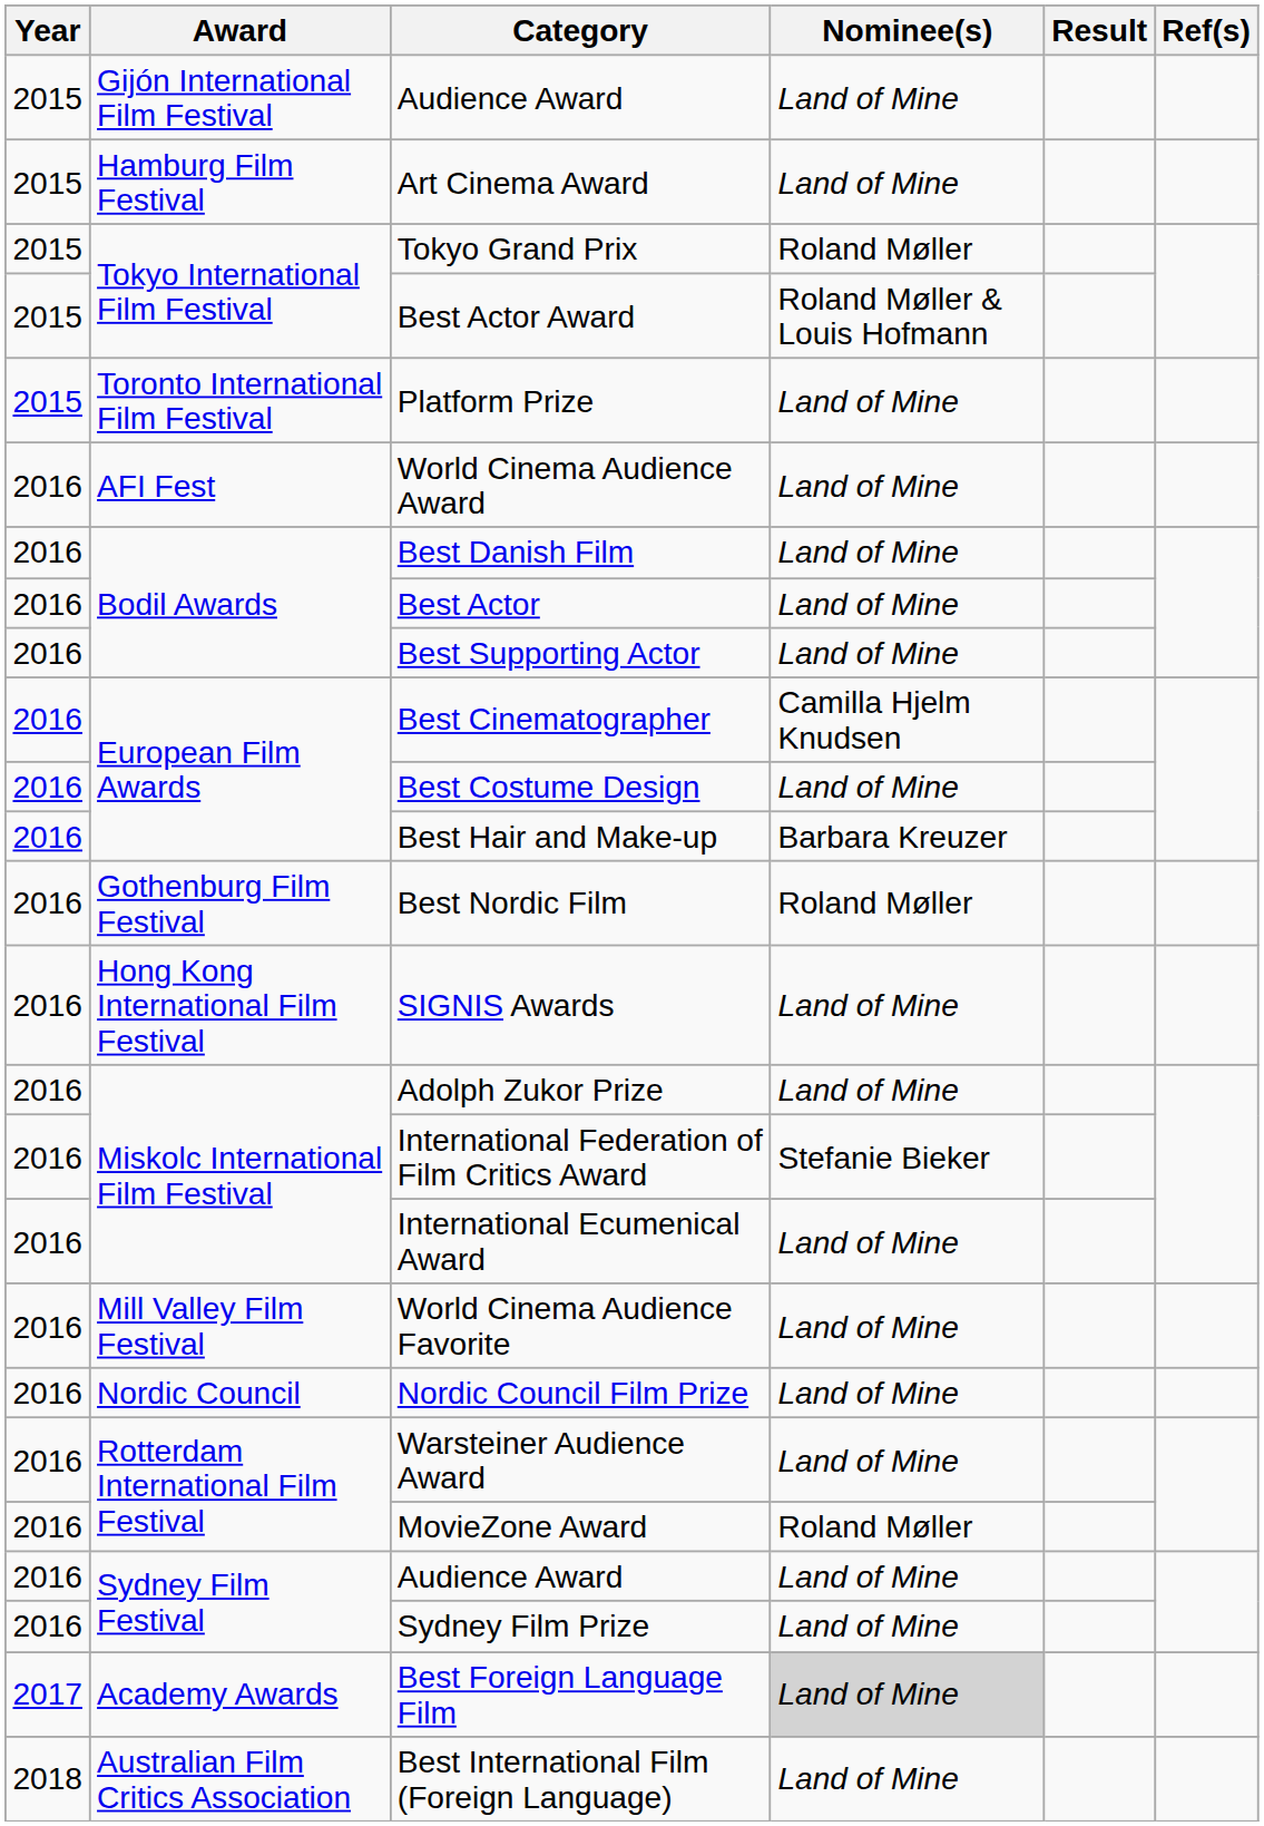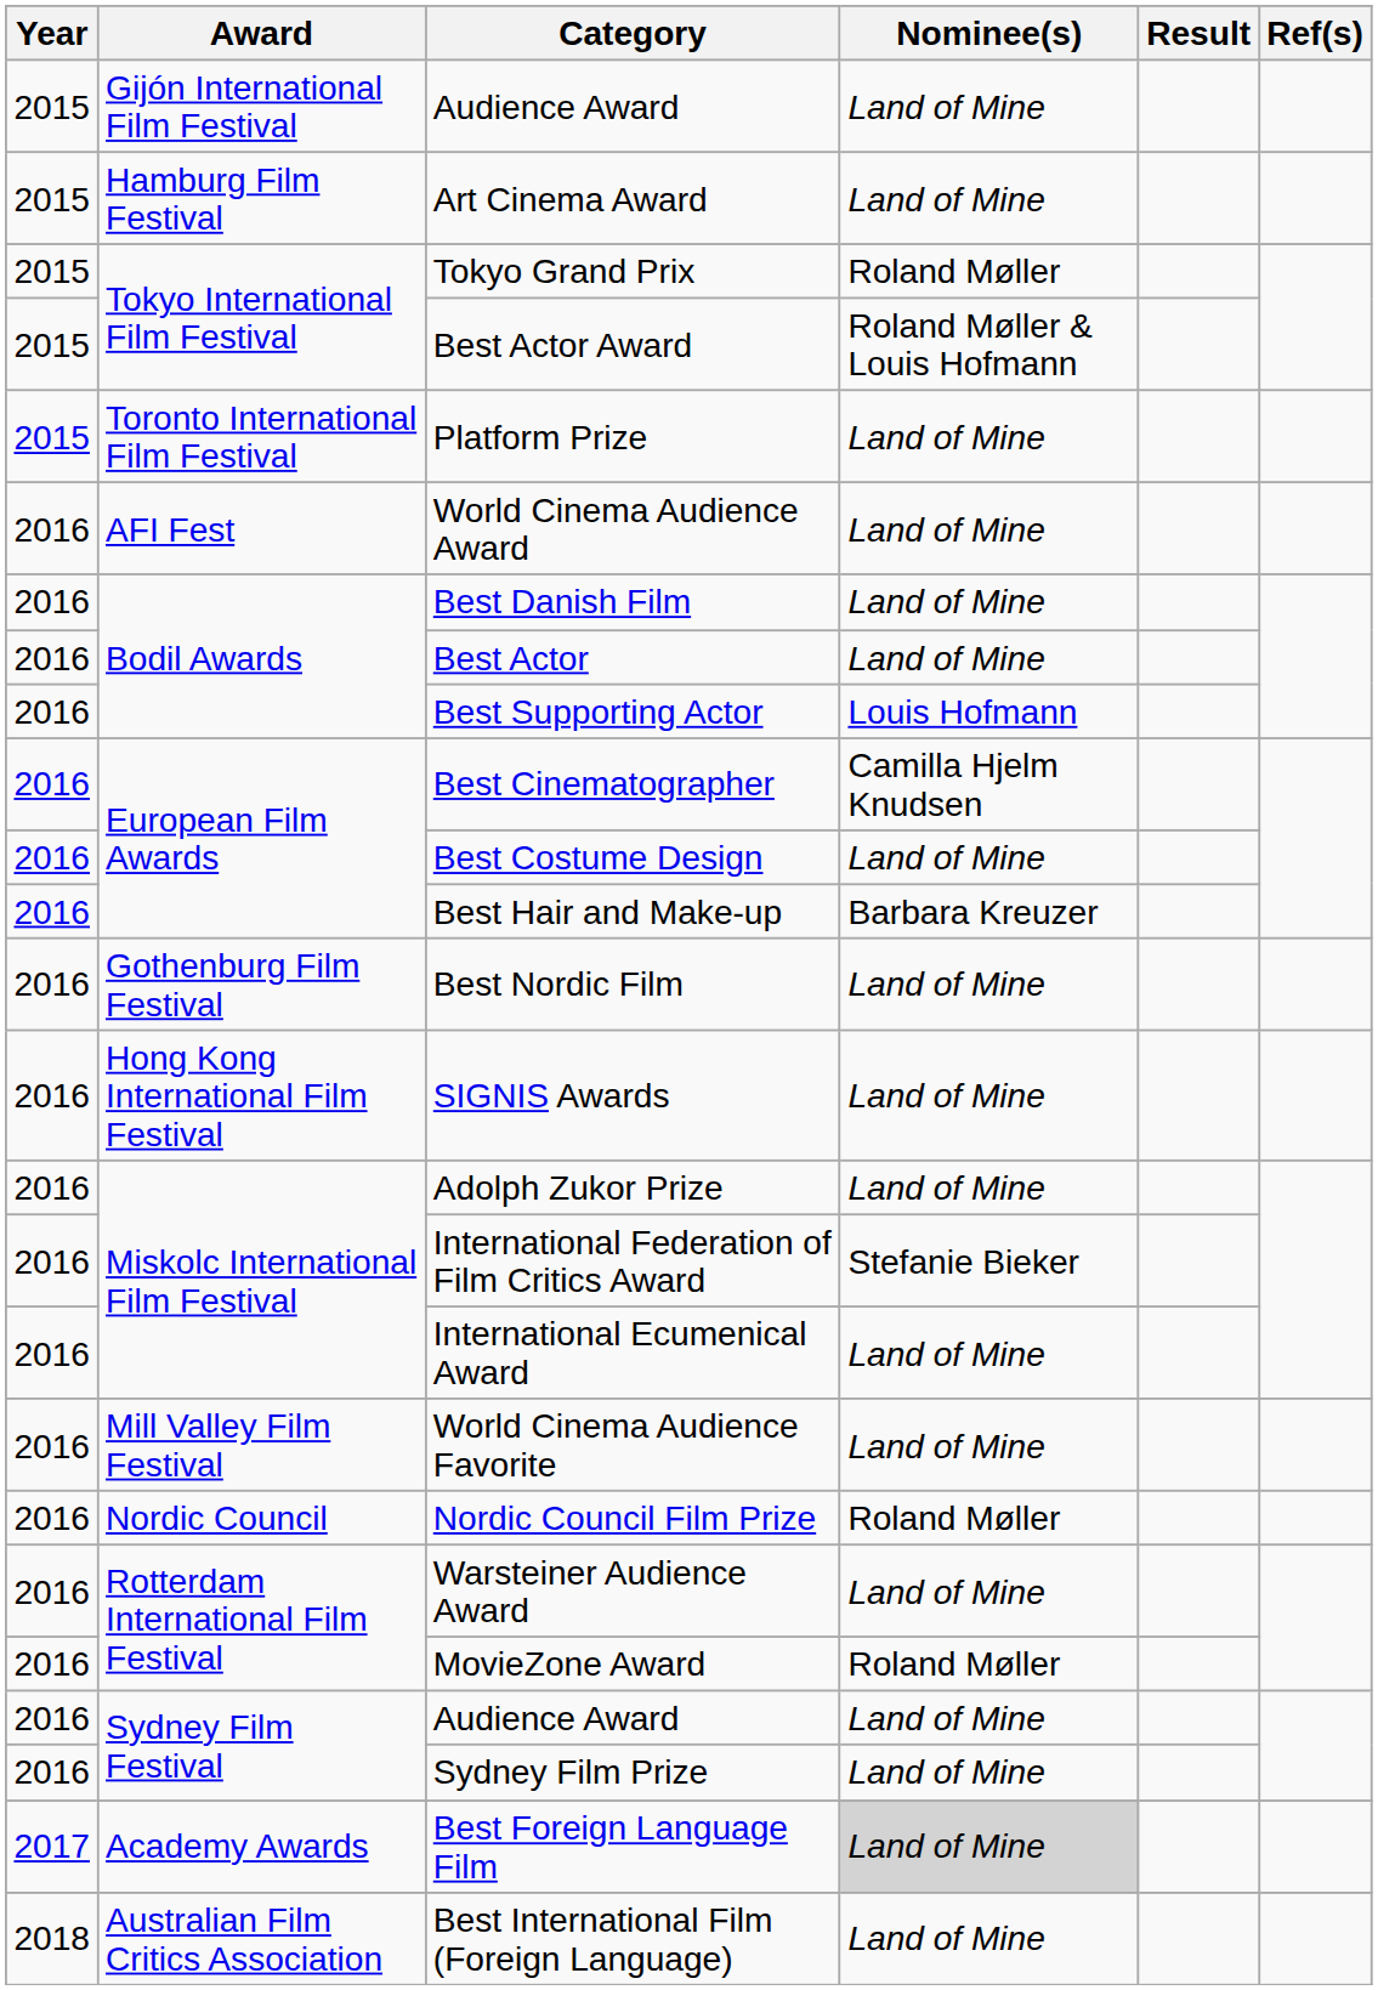Best Supporting Actor | Nominee(s): Land of Mine -> Louis Hofmann
Best Nordic Film | Nominee(s): Roland Møller -> Land of Mine
Nordic Council Film Prize | Nominee(s): Land of Mine -> Roland Møller
